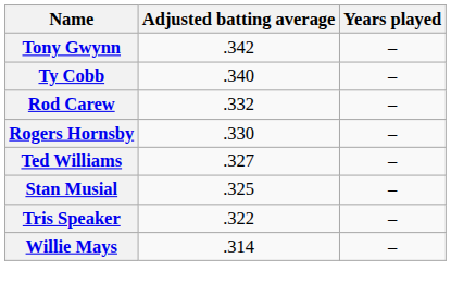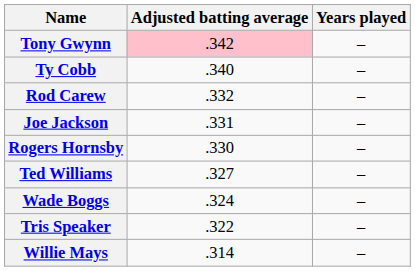Tony Gwynn | Adjusted batting average: no background -> pink background
+ row: Joe Jackson | .331 | –
- row: Stan Musial | .325 | –
+ row: Wade Boggs | .324 | –
